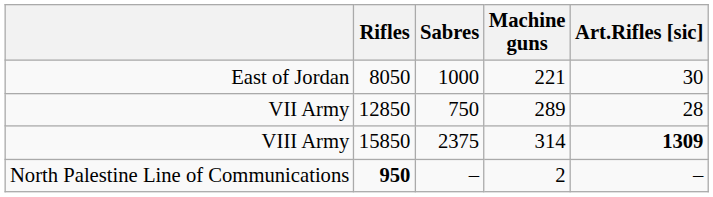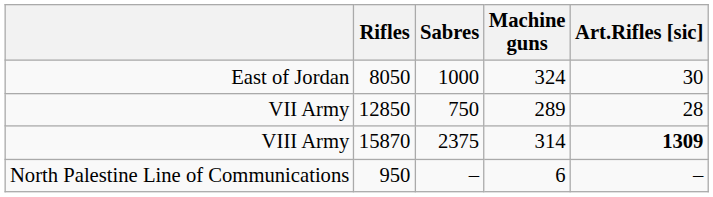East of Jordan | Machine guns: 221 -> 324
VIII Army | Rifles: 15850 -> 15870
North Palestine Line of Communications | Rifles: bold -> normal
North Palestine Line of Communications | Machine guns: 2 -> 6
